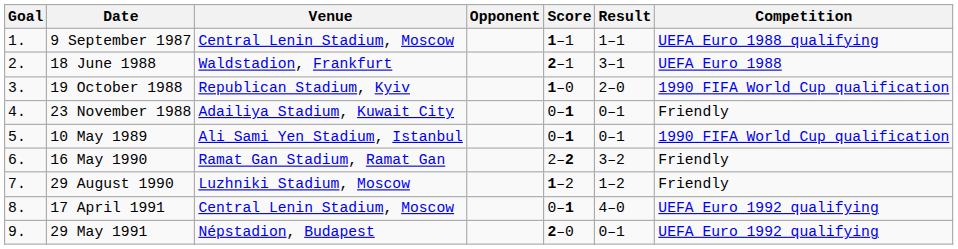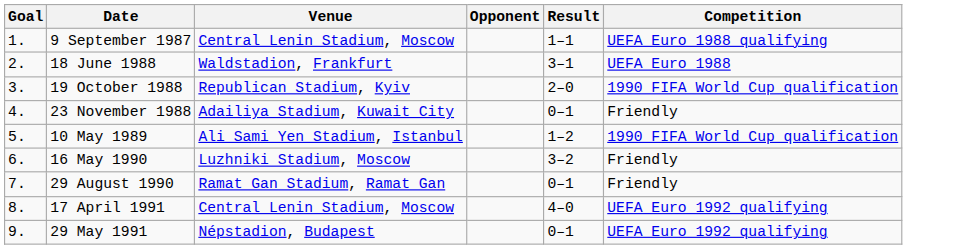- column: Score | 1–1 | 2–1 | 1–0 | 0–1 | 0–1 | 2–2 | 1–2 | 0–1 | 2–0
10 May 1989 | Result: 0–1 -> 1–2
16 May 1990 | Venue: Ramat Gan Stadium, Ramat Gan -> Luzhniki Stadium, Moscow
29 August 1990 | Venue: Luzhniki Stadium, Moscow -> Ramat Gan Stadium, Ramat Gan
29 August 1990 | Result: 1–2 -> 0–1
